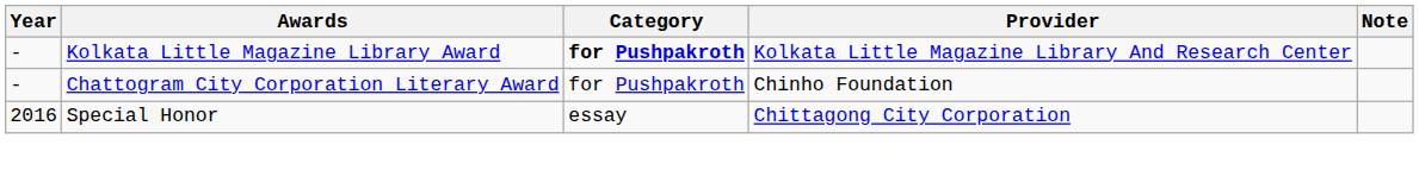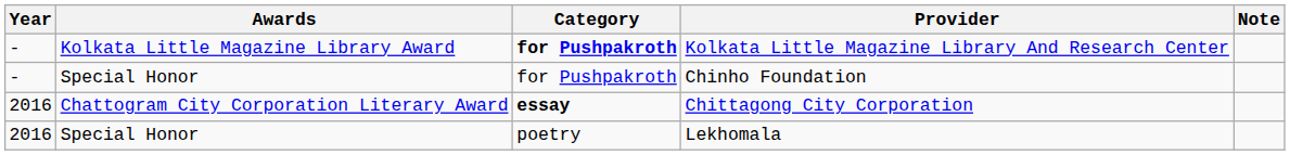Chinho Foundation | Awards: Chattogram City Corporation Literary Award -> Special Honor
Chittagong City Corporation | Awards: Special Honor -> Chattogram City Corporation Literary Award
Chittagong City Corporation | Category: normal -> bold
+ row: 2016 | Special Honor | poetry | Lekhomala
